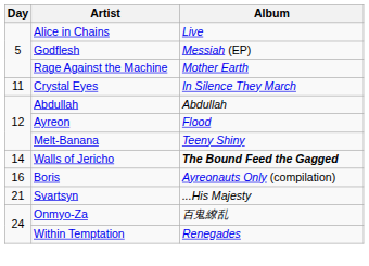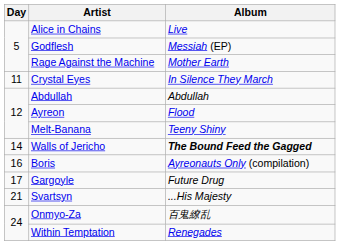+ row: 17 | Gargoyle | Future Drug
